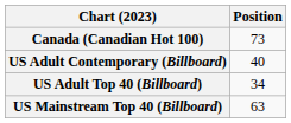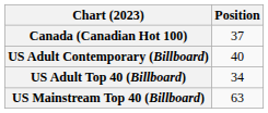Canada (Canadian Hot 100) | Position: 73 -> 37
